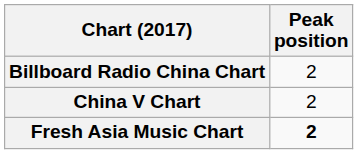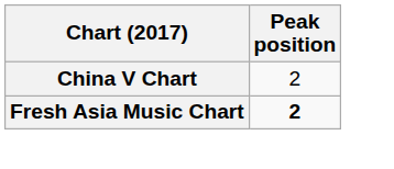- row: Billboard Radio China Chart | 2
